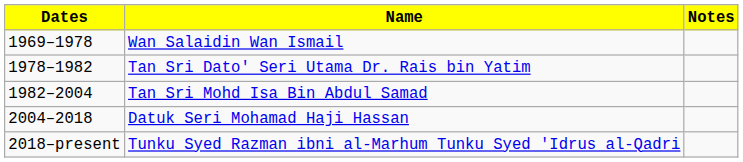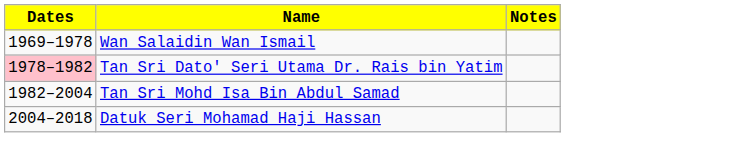Tan Sri Dato' Seri Utama Dr. Rais bin Yatim | Dates: no background -> pink background
- row: 2018–present | Tunku Syed Razman ibni al-Marhum Tunku Syed 'Idrus al-Qadri
